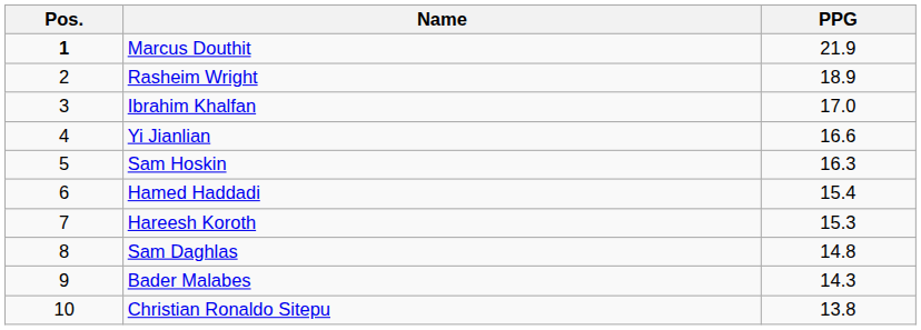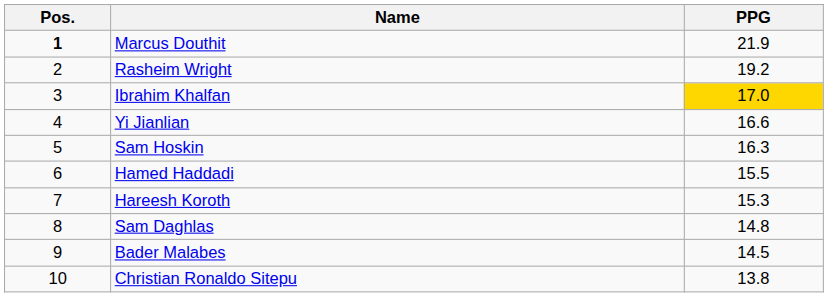Rasheim Wright | PPG: 18.9 -> 19.2
Ibrahim Khalfan | PPG: no background -> gold background
Hamed Haddadi | PPG: 15.4 -> 15.5
Bader Malabes | PPG: 14.3 -> 14.5
